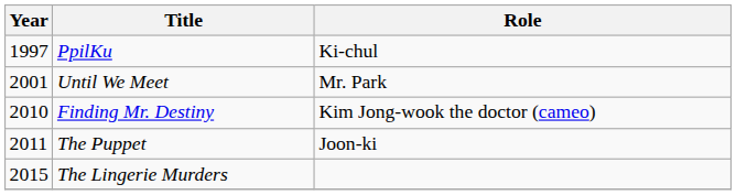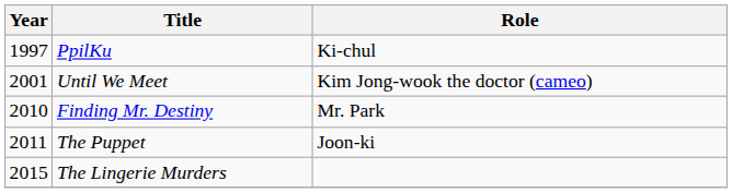Until We Meet | Role: Mr. Park -> Kim Jong-wook the doctor (cameo)
Finding Mr. Destiny | Role: Kim Jong-wook the doctor (cameo) -> Mr. Park
